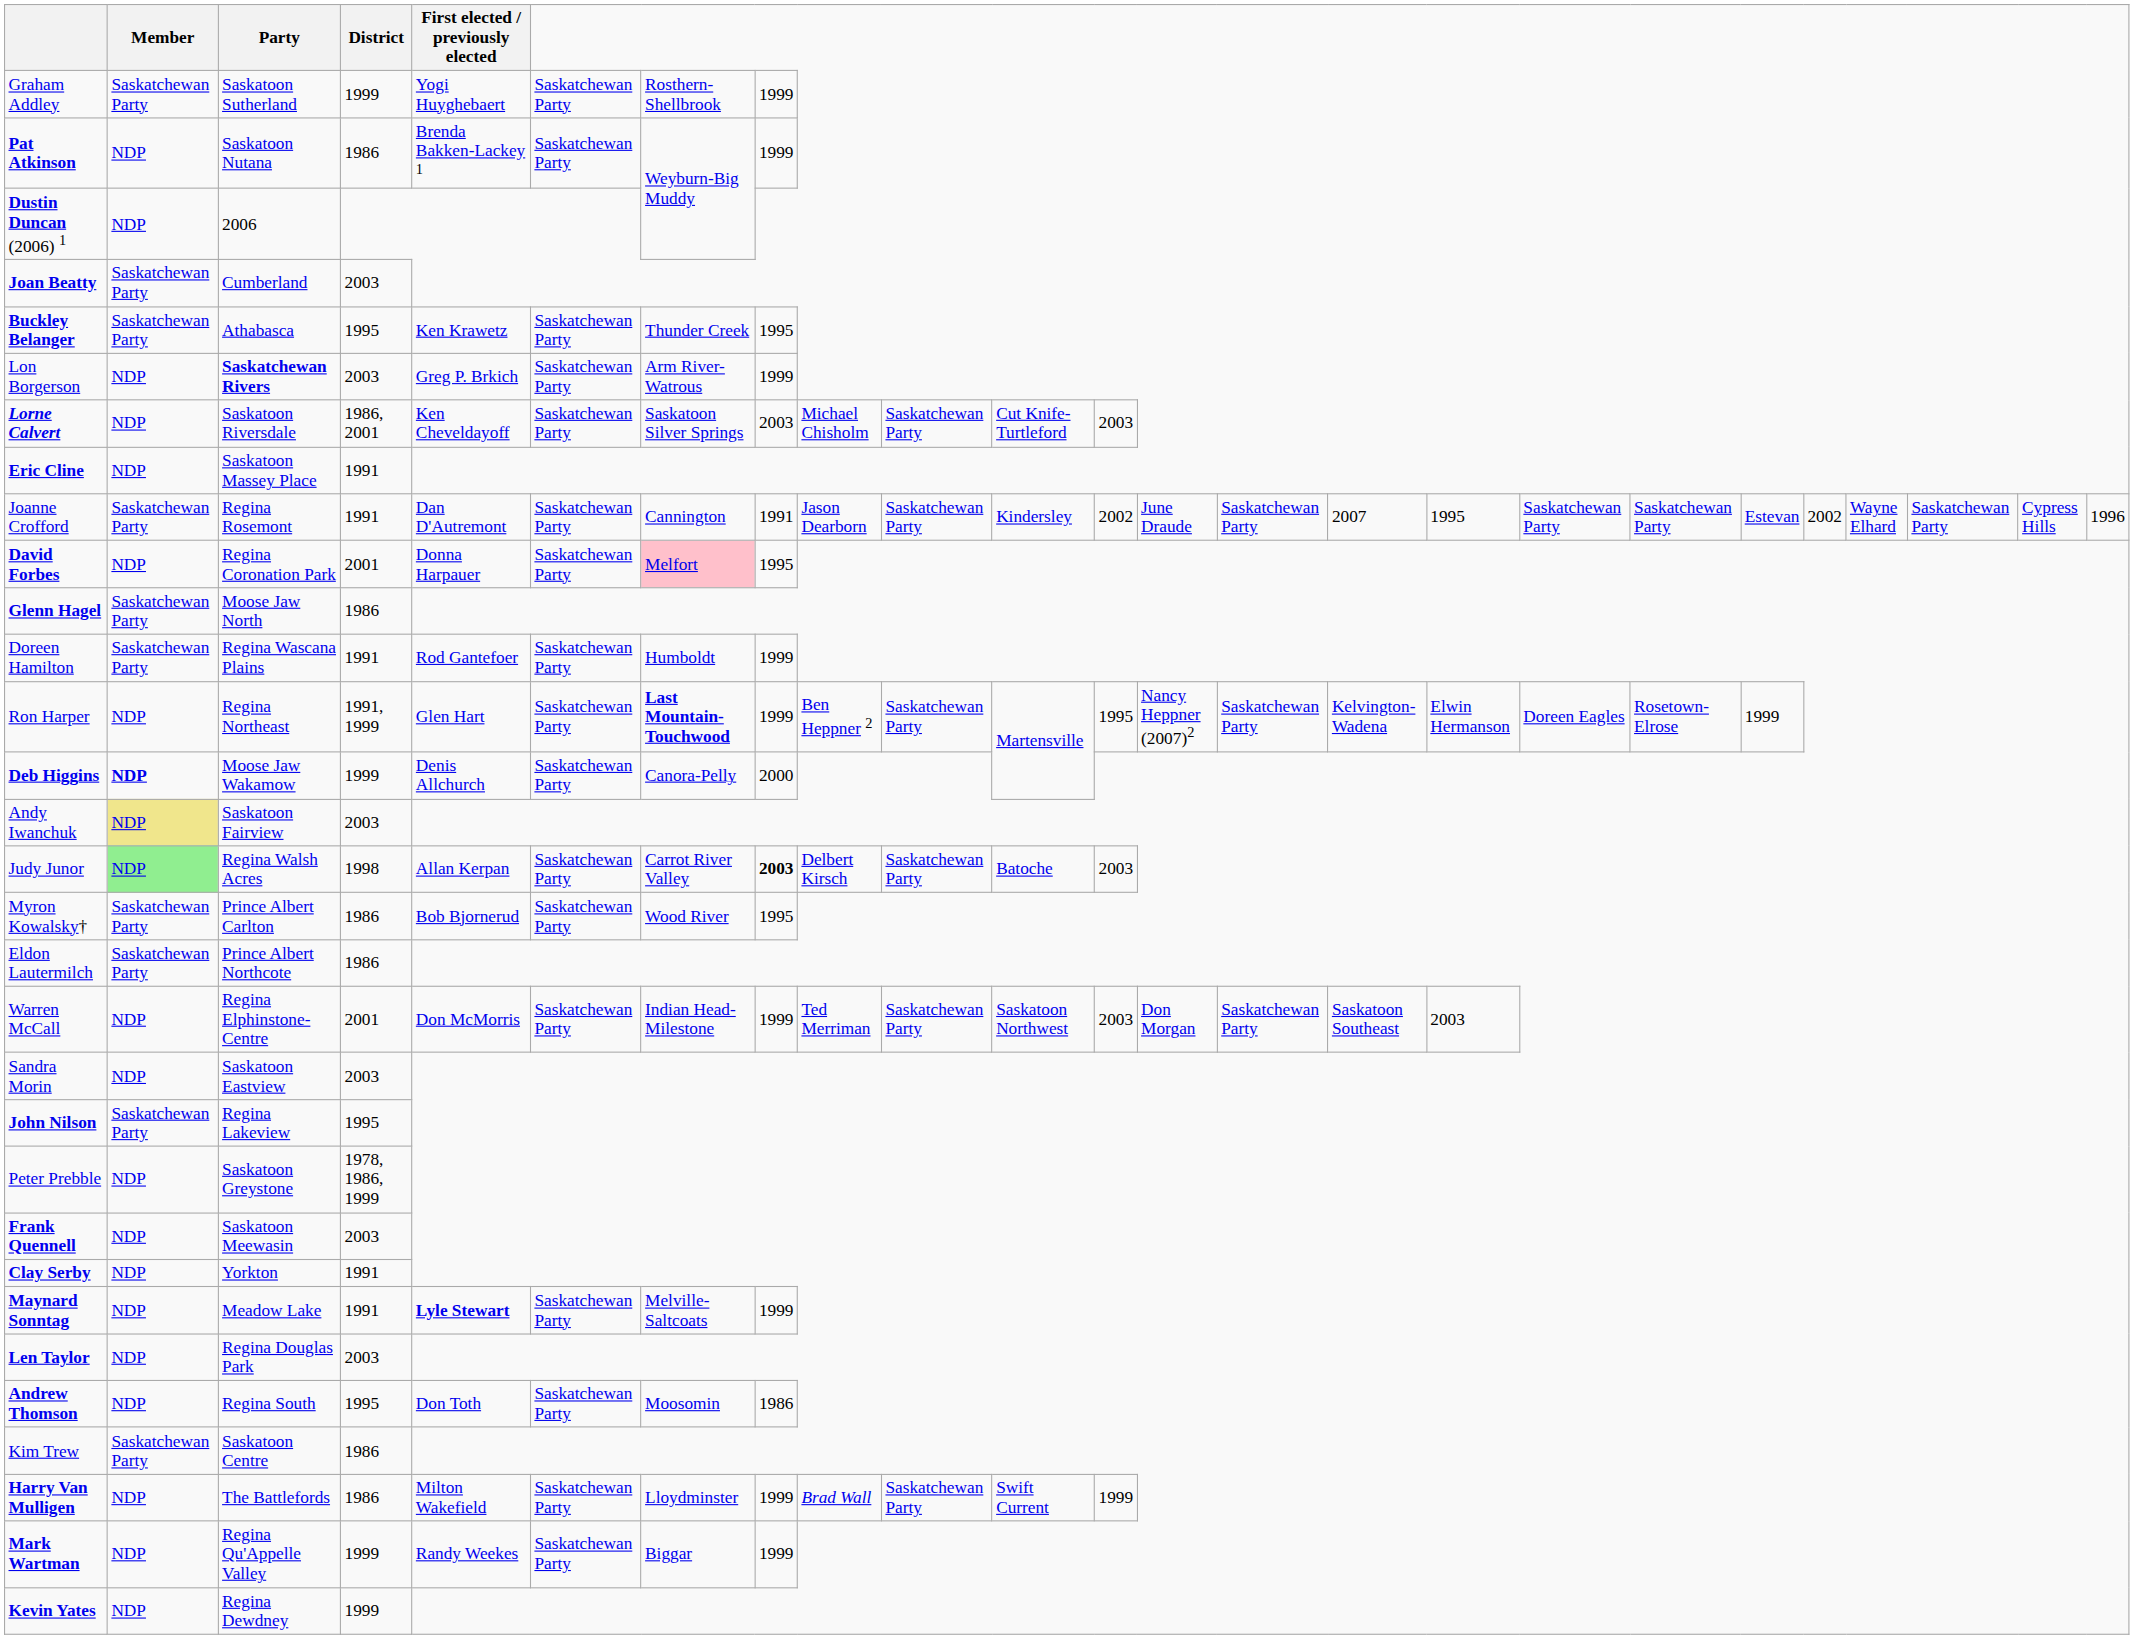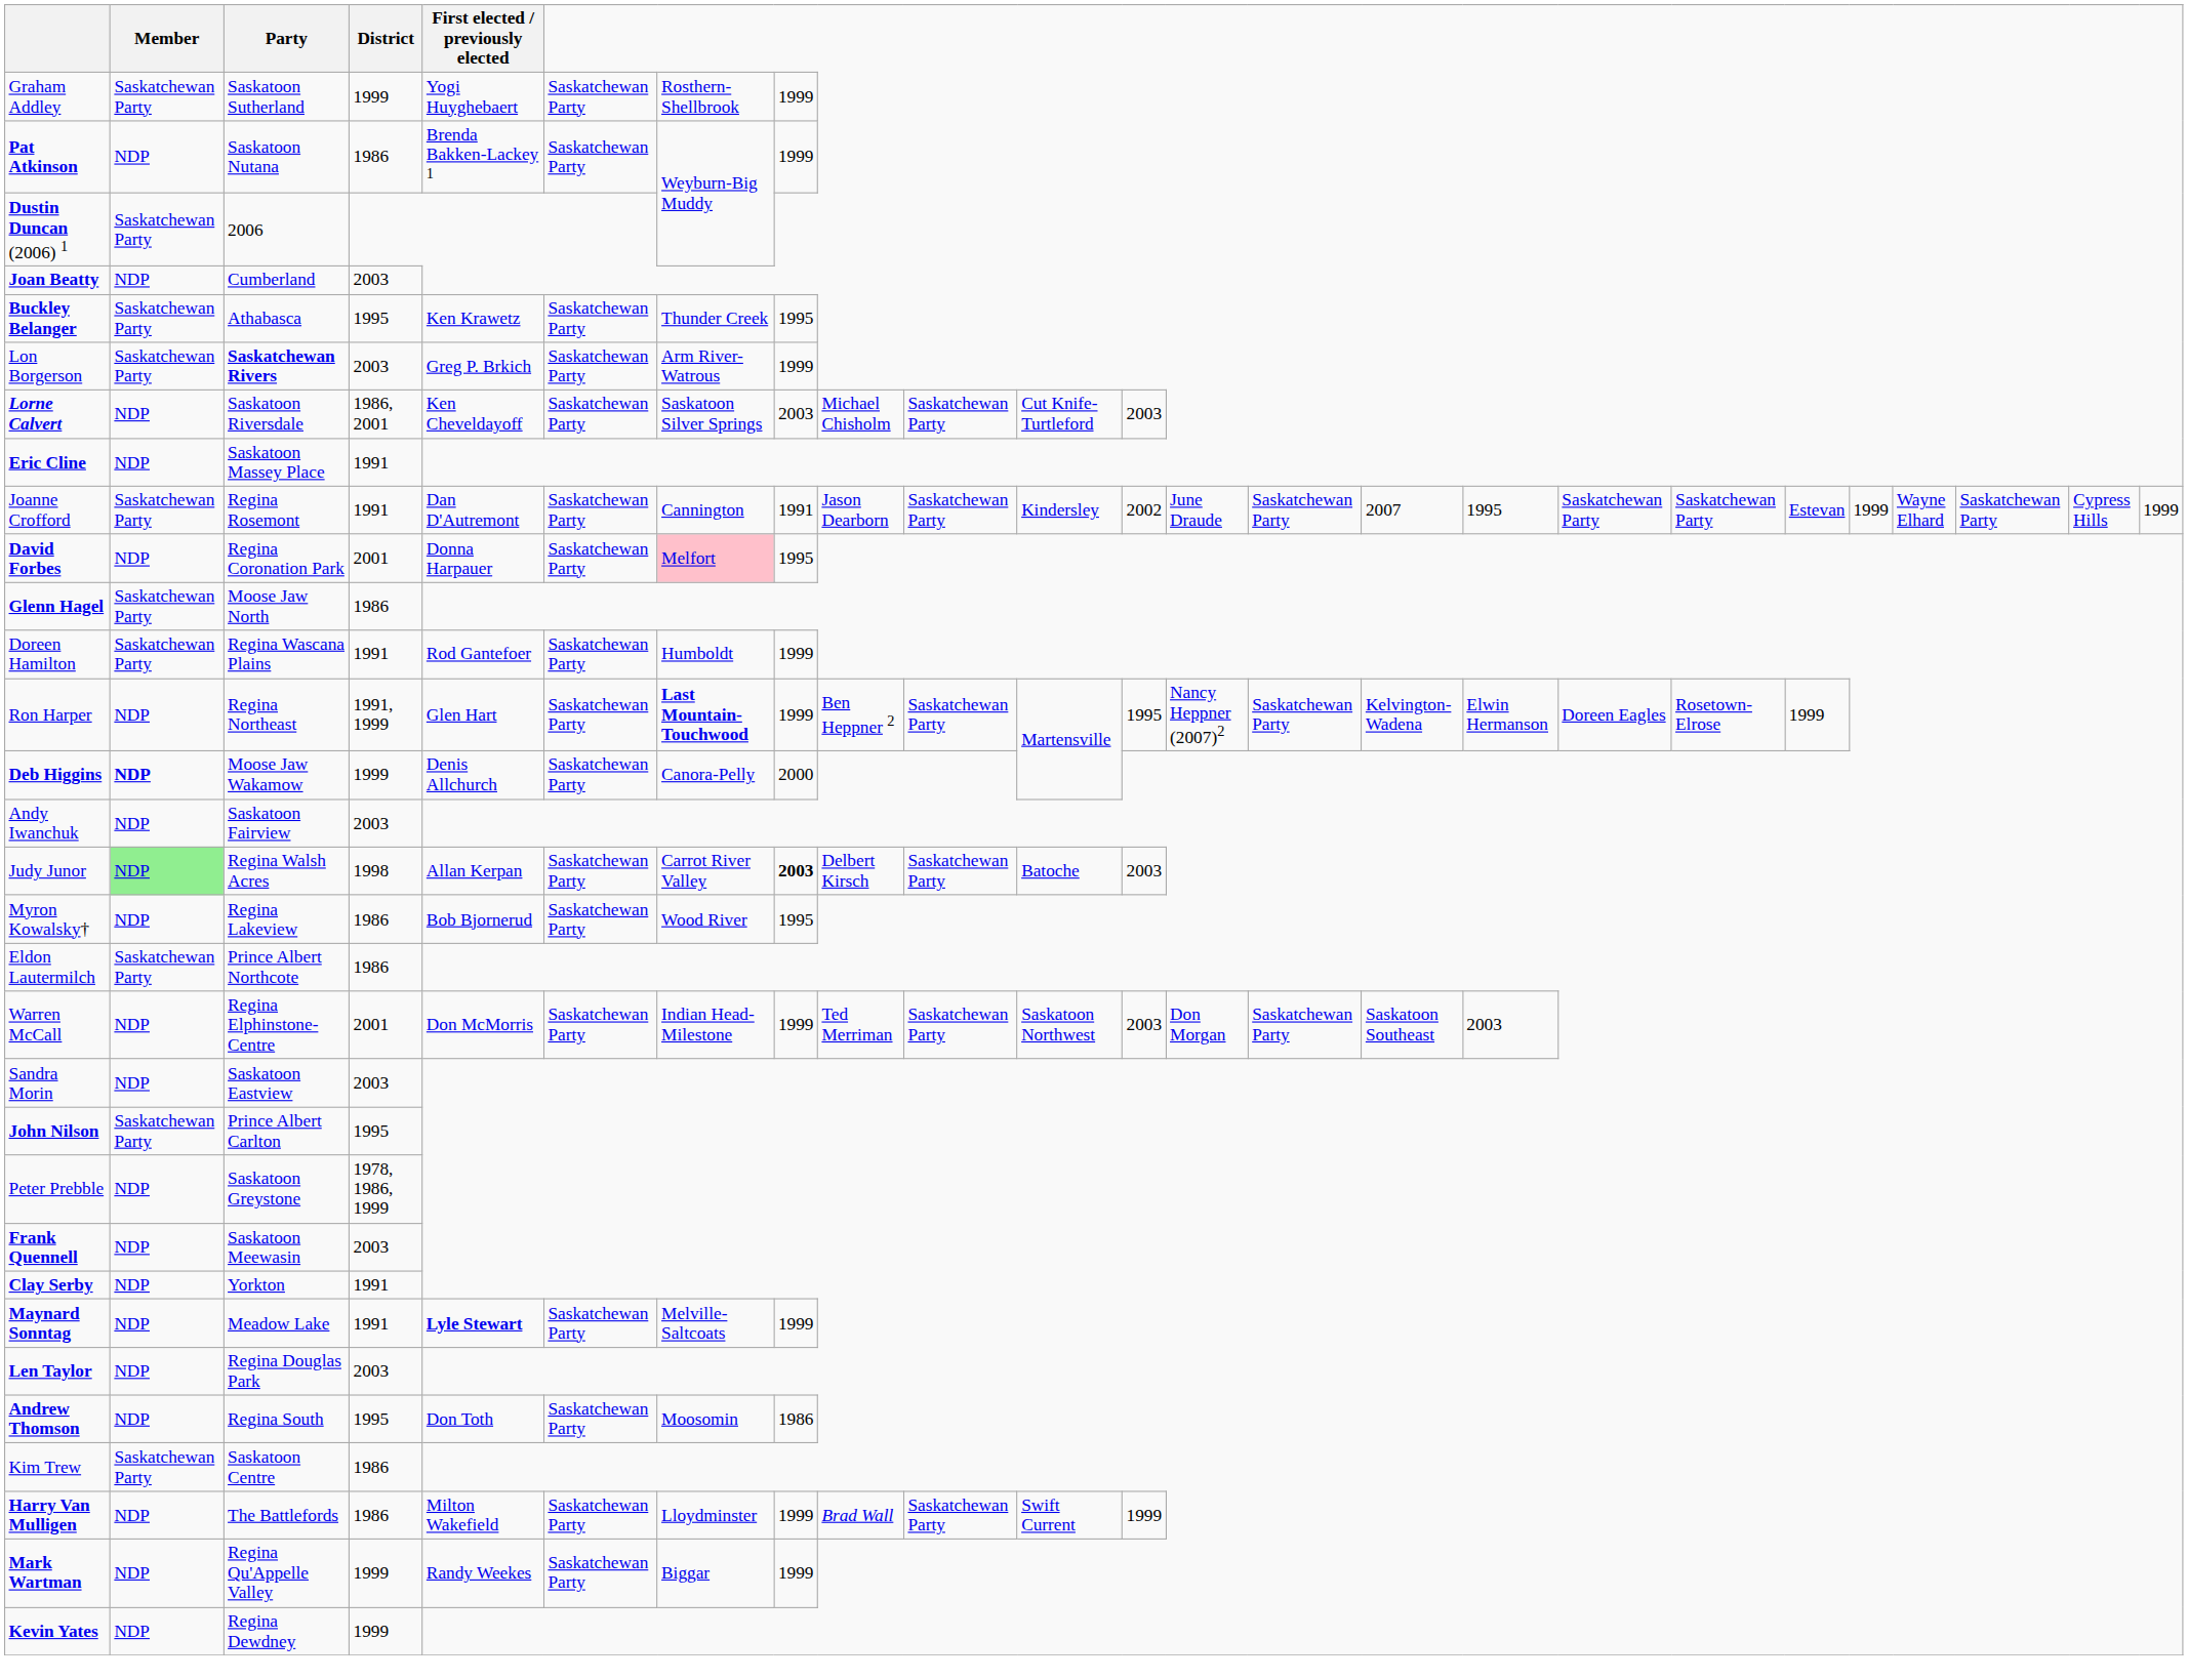Dustin Duncan (2006) 1 | Member: NDP -> Saskatchewan Party
Joan Beatty | Member: Saskatchewan Party -> NDP
Lon Borgerson | Member: NDP -> Saskatchewan Party
Joanne Crofford | column 20: 2002 -> 1999
Joanne Crofford | column 24: 1996 -> 1999
Andy Iwanchuk | Member: khaki background -> no background
Myron Kowalsky† | Member: Saskatchewan Party -> NDP
Myron Kowalsky† | Party: Prince Albert Carlton -> Regina Lakeview
John Nilson | Party: Regina Lakeview -> Prince Albert Carlton
